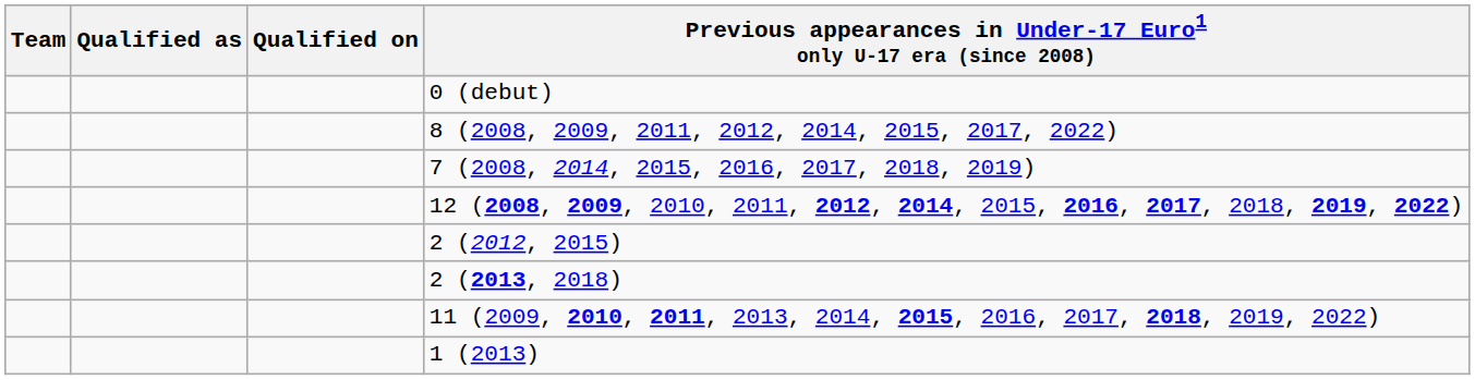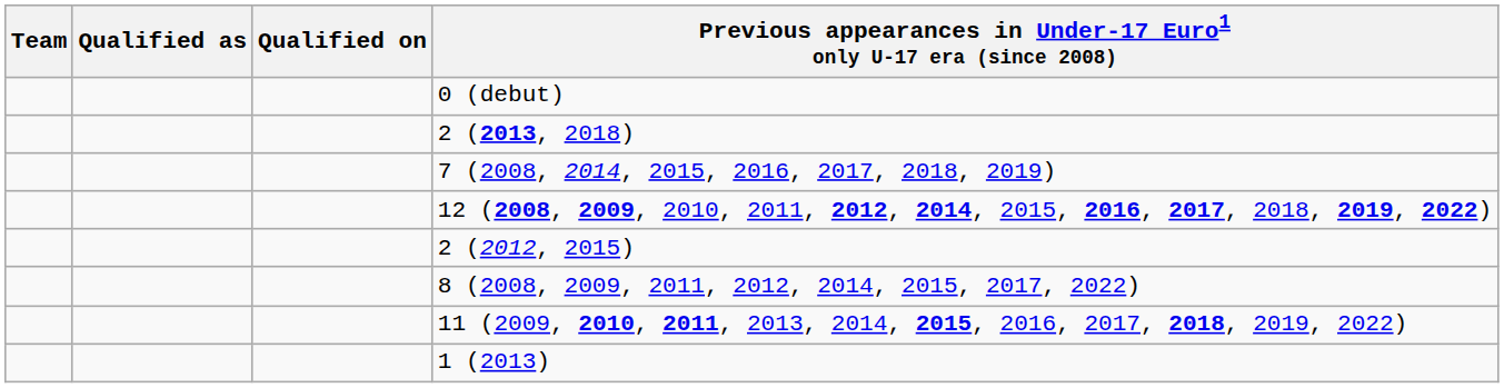rows swapped: 2 (2013, 2018) <-> 8 (2008, 2009, 2011, 2012, 2014, 2015, 2017, 2022)
